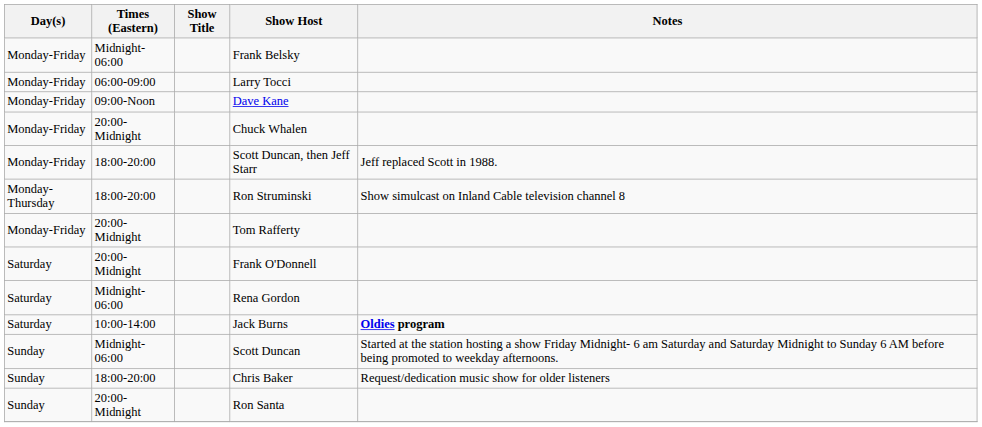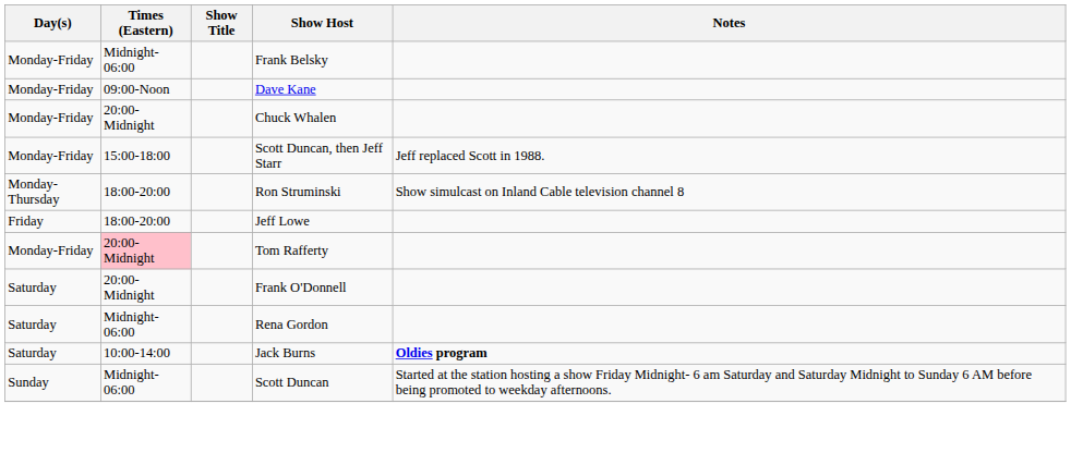- row: Monday-Friday | 06:00-09:00 | Larry Tocci
Scott Duncan, then Jeff Starr | Times (Eastern): 18:00-20:00 -> 15:00-18:00
+ row: Friday | 18:00-20:00 | Jeff Lowe
Tom Rafferty | Times (Eastern): no background -> pink background
- row: Sunday | 18:00-20:00 | Chris Baker | Request/dedication music show for older listeners
- row: Sunday | 20:00-Midnight | Ron Santa
